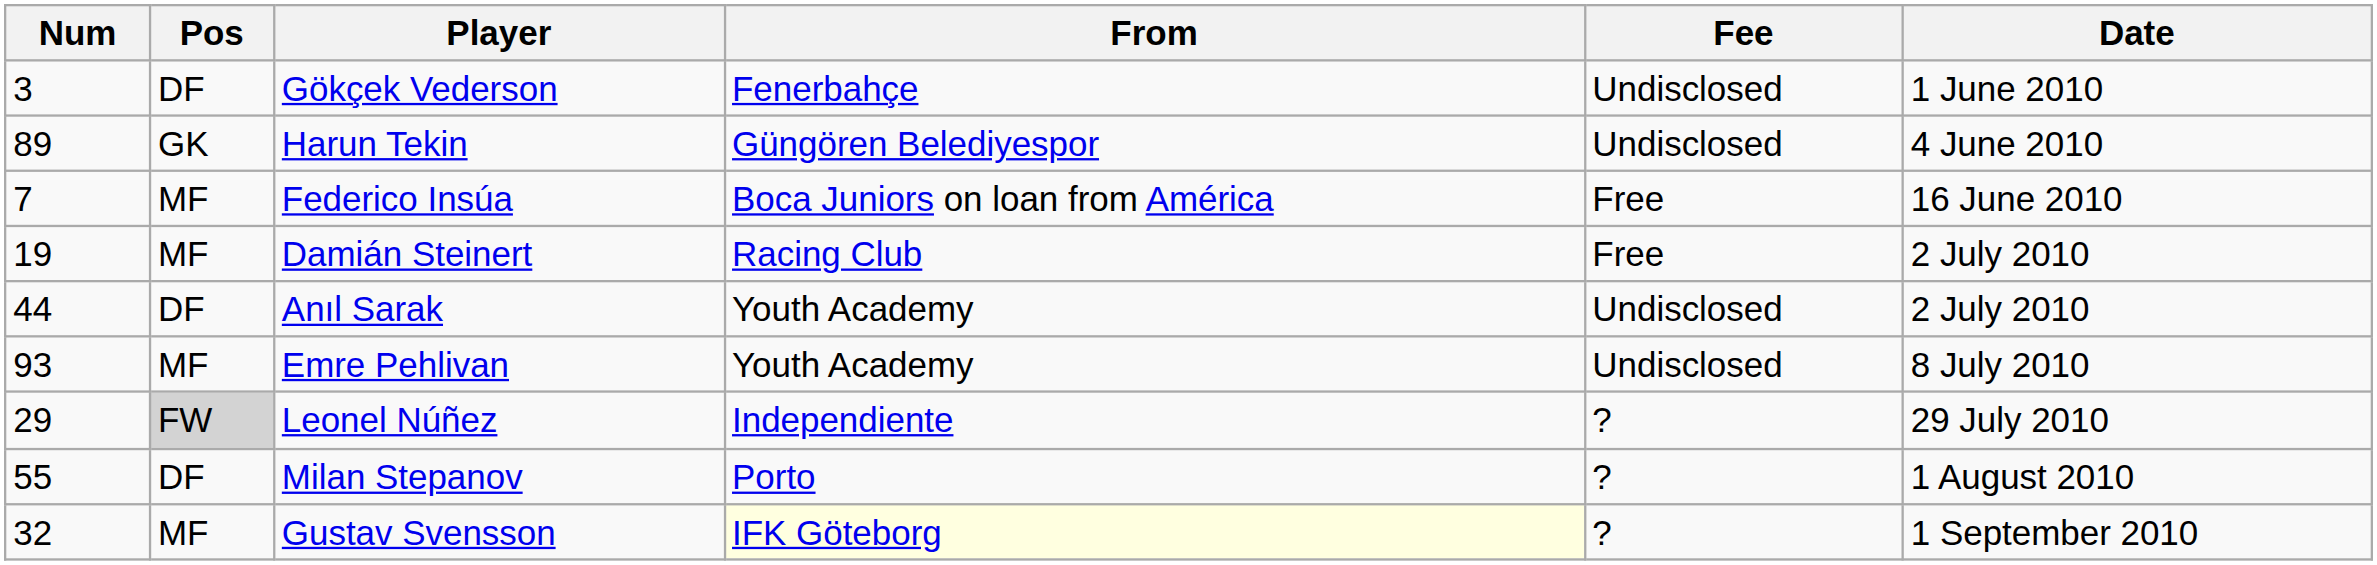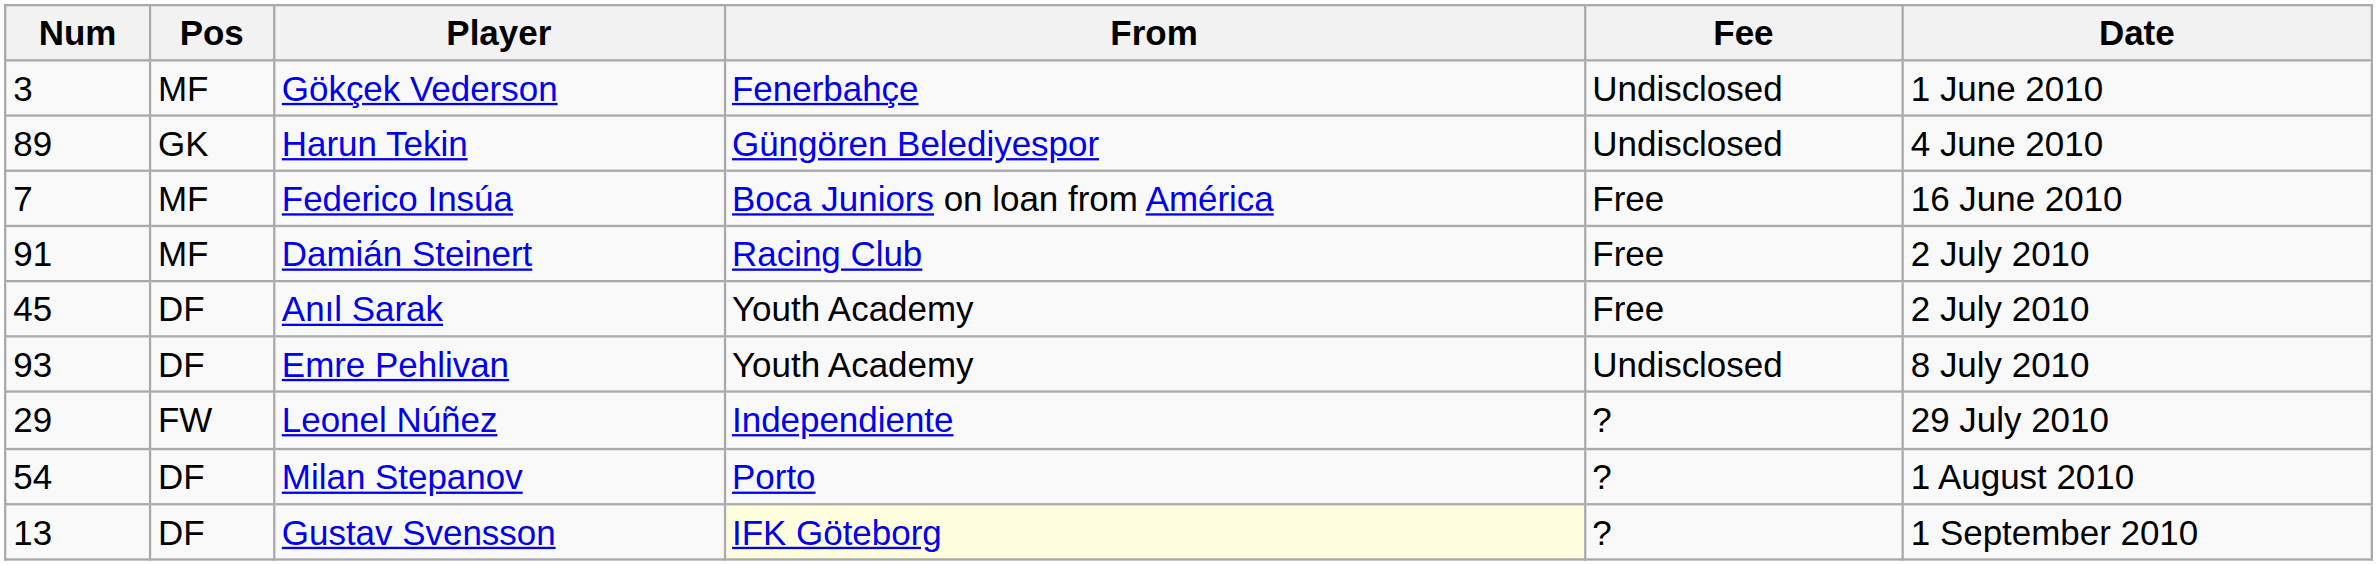Gökçek Vederson | Pos: DF -> MF
Damián Steinert | Num: 19 -> 91
Anıl Sarak | Num: 44 -> 45
Anıl Sarak | Fee: Undisclosed -> Free
Emre Pehlivan | Pos: MF -> DF
Leonel Núñez | Pos: lightgrey background -> no background
Milan Stepanov | Num: 55 -> 54
Gustav Svensson | Num: 32 -> 13
Gustav Svensson | Pos: MF -> DF
